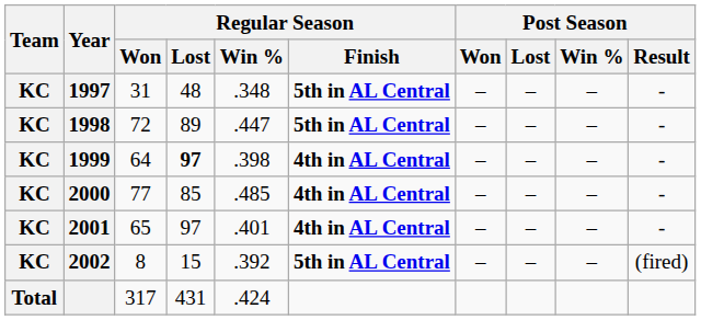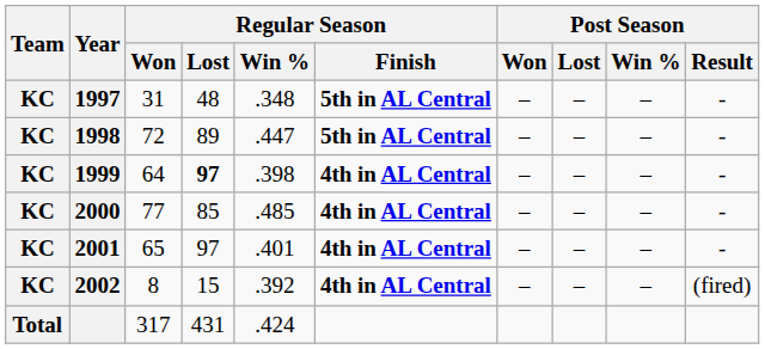2002 | Regular Season / Finish: 5th in AL Central -> 4th in AL Central
